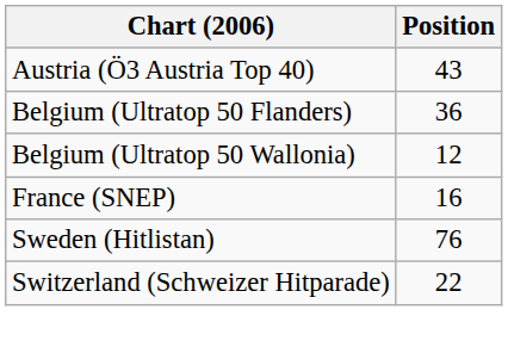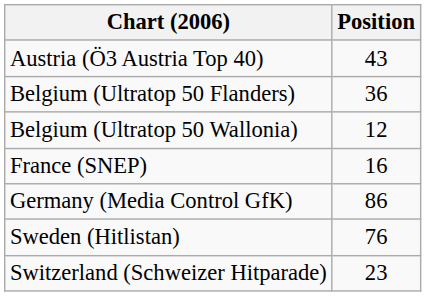+ row: Germany (Media Control GfK) | 86
Switzerland (Schweizer Hitparade) | Position: 22 -> 23
